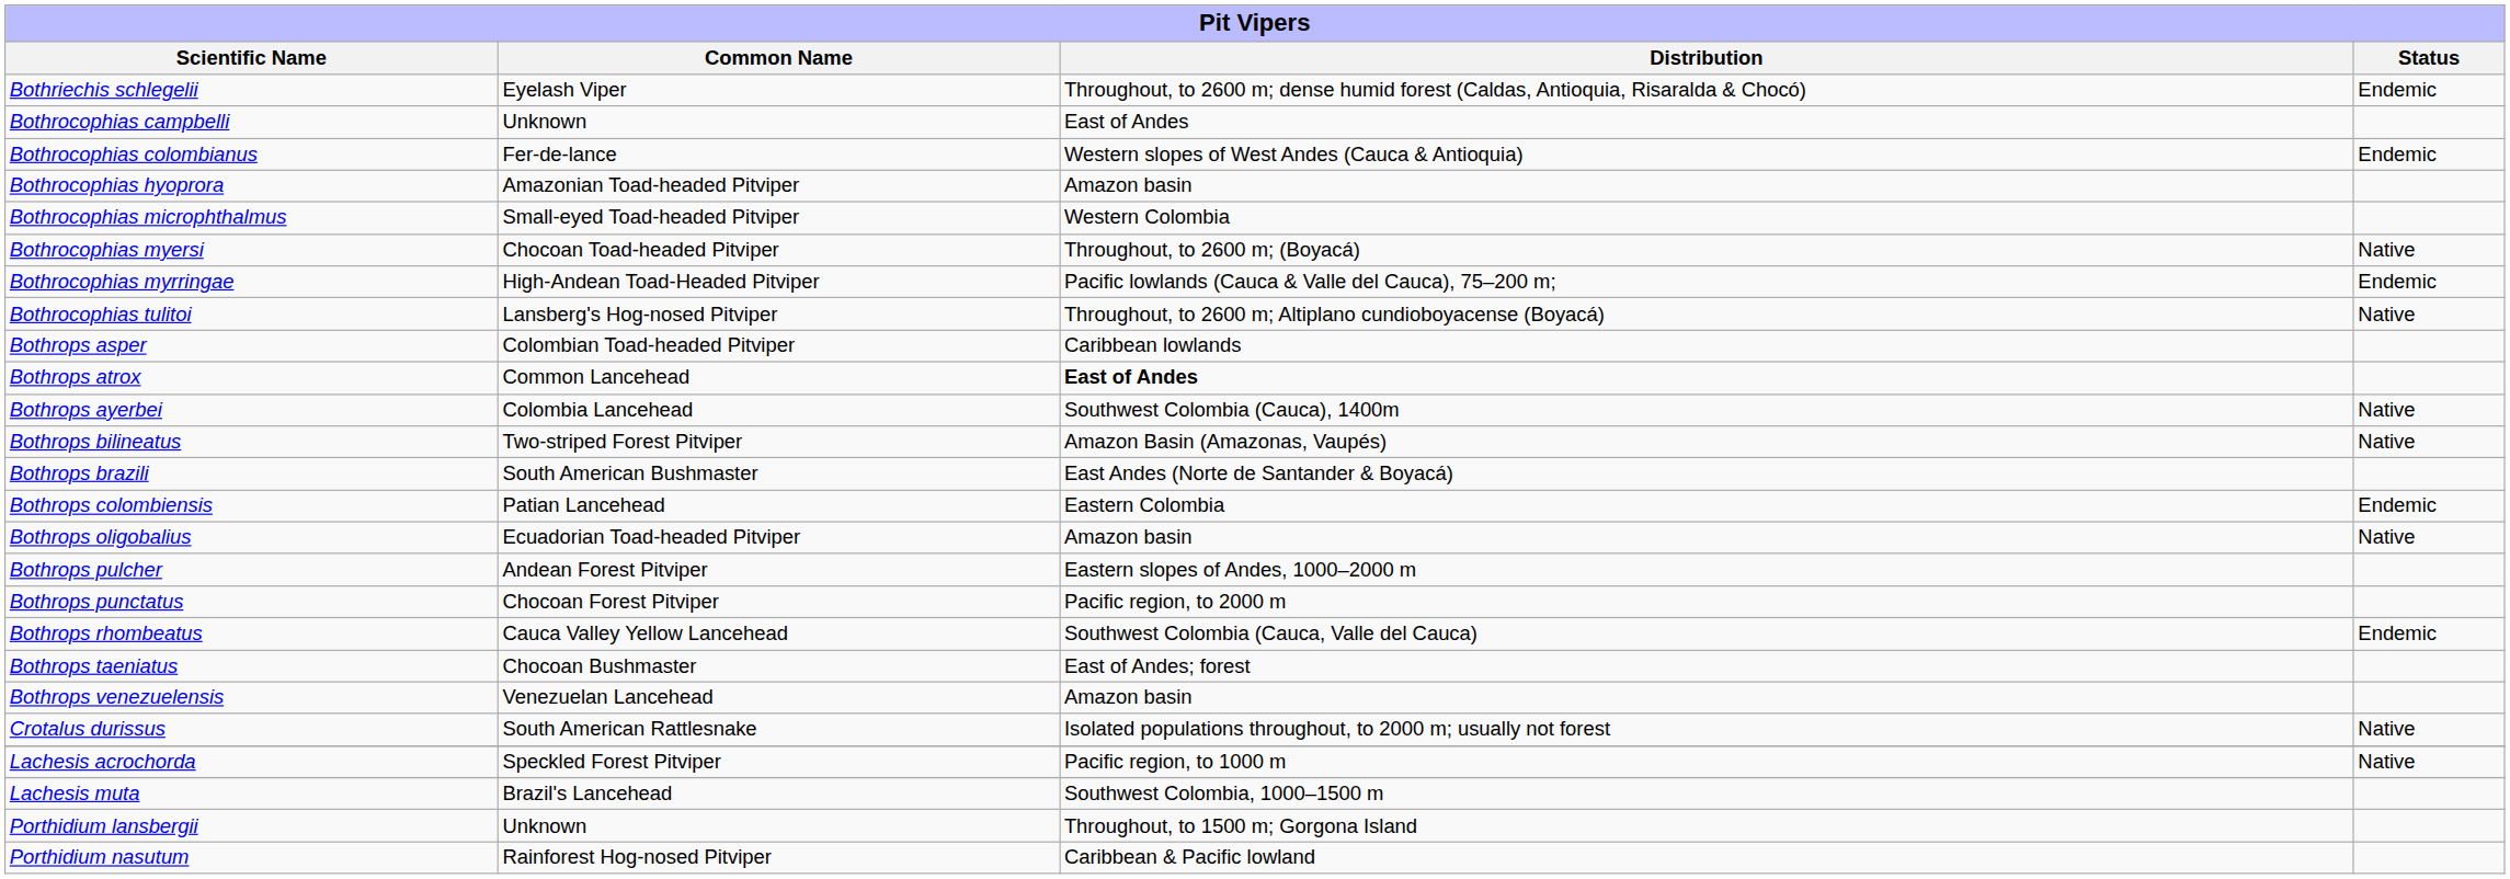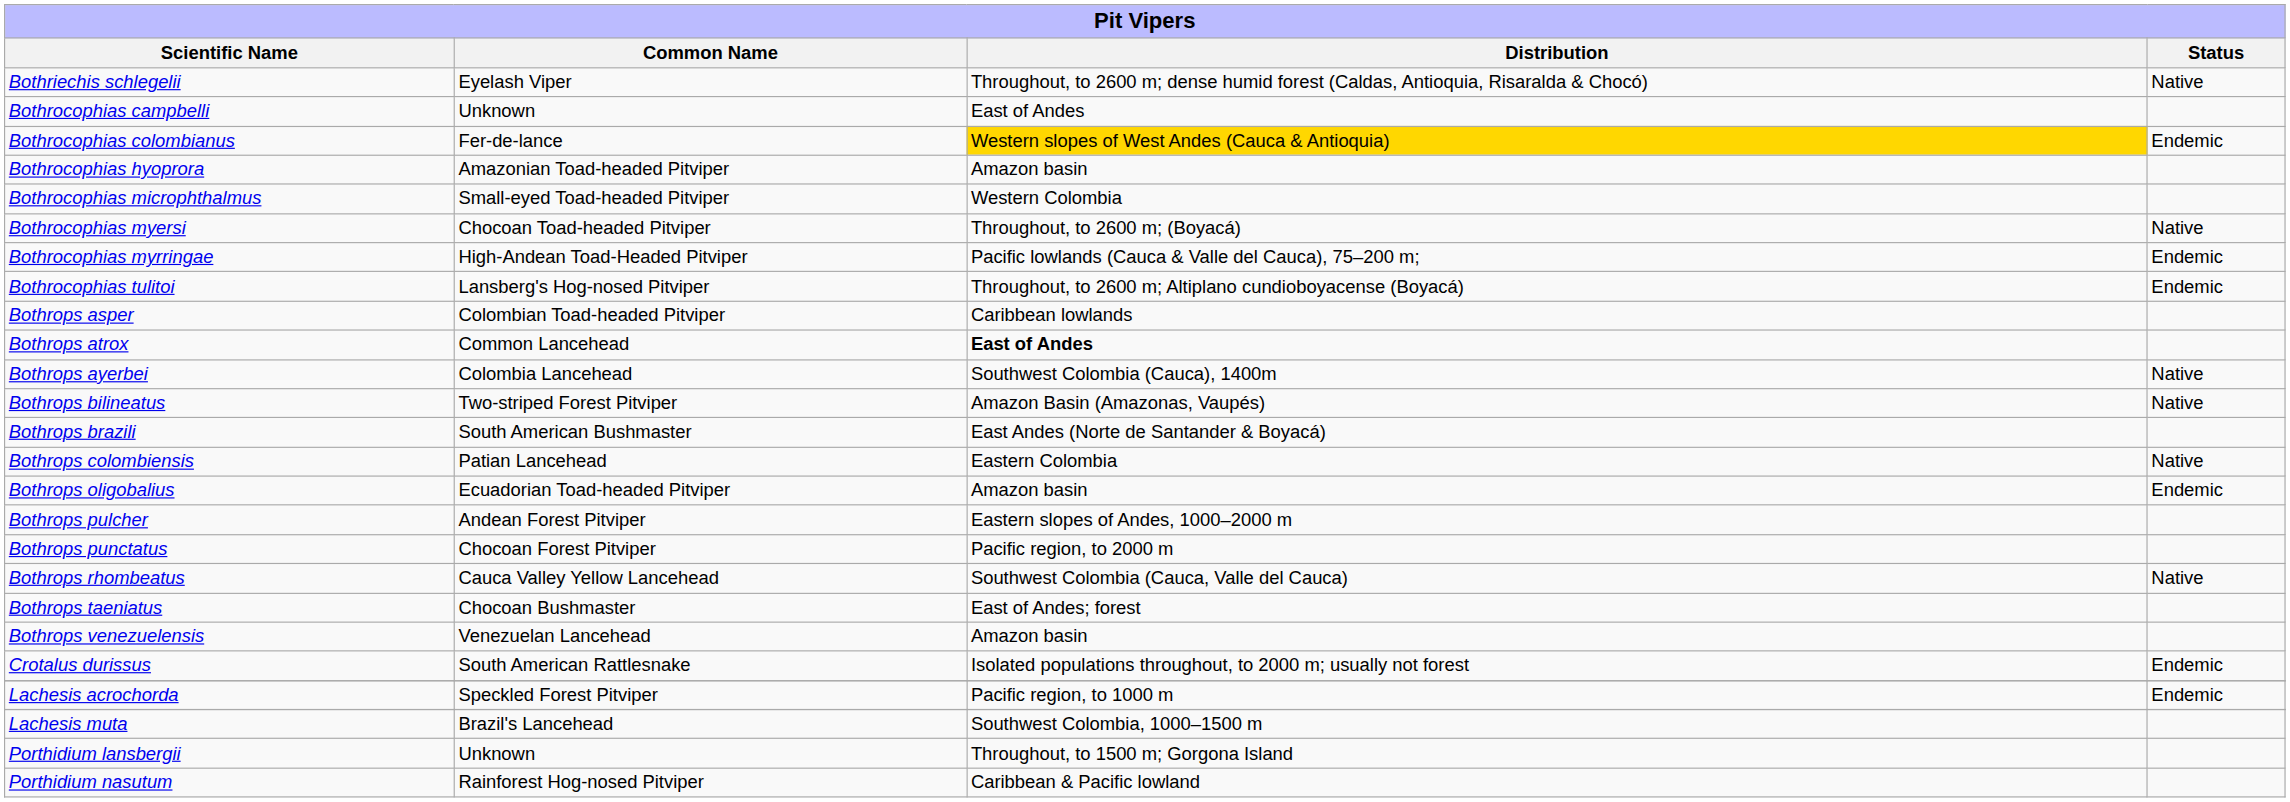Bothriechis schlegelii | column 4: Endemic -> Native
Bothrocophias colombianus | column 3: no background -> gold background
Bothrocophias tulitoi | column 4: Native -> Endemic
Bothrops colombiensis | column 4: Endemic -> Native
Bothrops oligobalius | column 4: Native -> Endemic
Bothrops rhombeatus | column 4: Endemic -> Native
Crotalus durissus | column 4: Native -> Endemic
Lachesis acrochorda | column 4: Native -> Endemic
